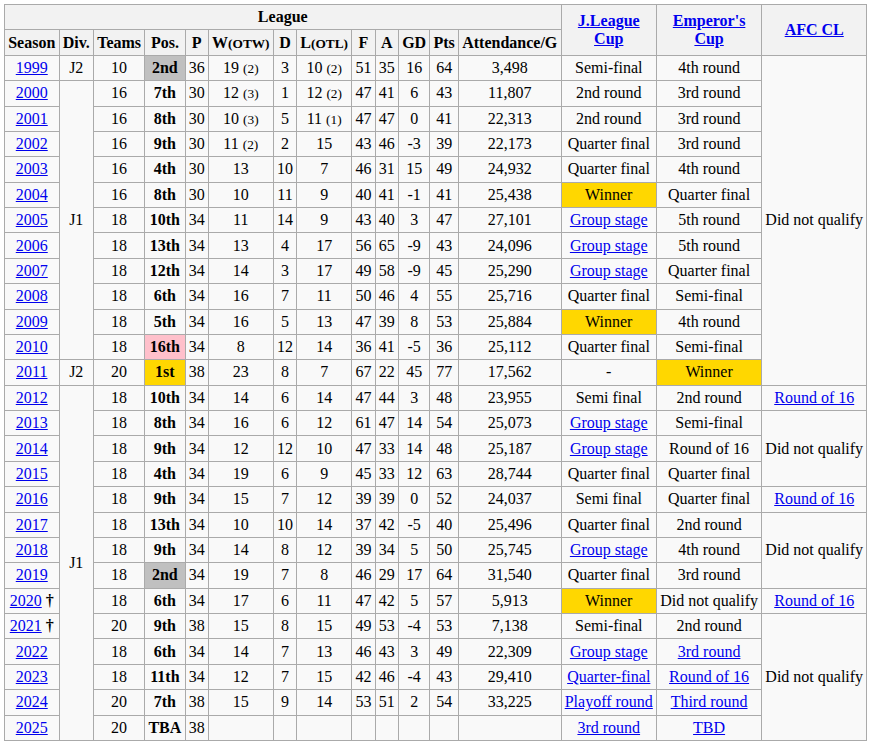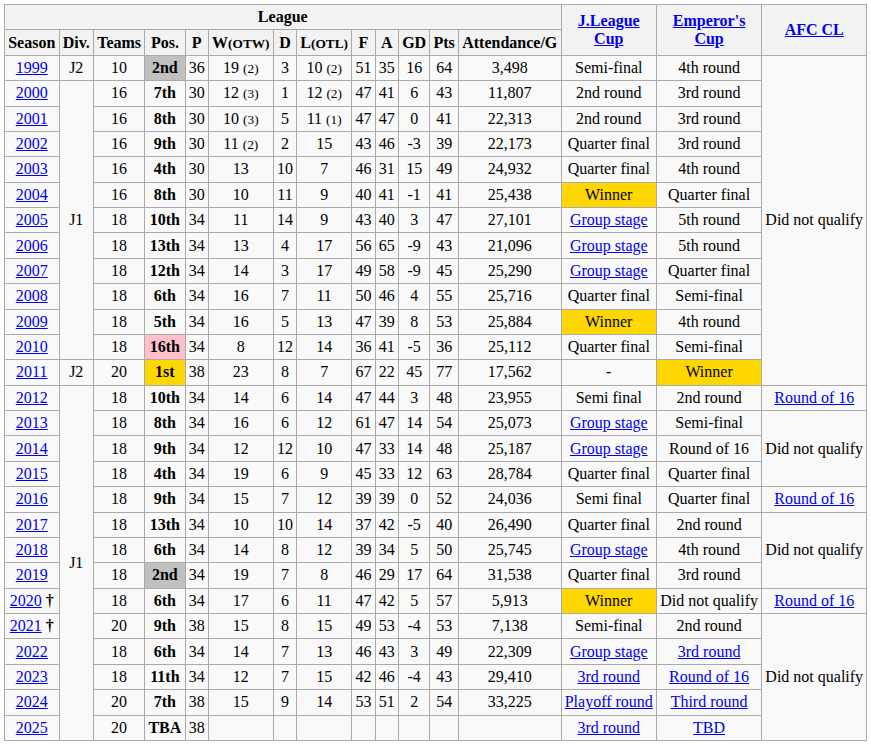2006 | League / Attendance/G: 24,096 -> 21,096
2015 | League / Attendance/G: 28,744 -> 28,784
2016 | League / Attendance/G: 24,037 -> 24,036
2017 | League / Attendance/G: 25,496 -> 26,490
2018 | League / Pos.: 9th -> 6th
2019 | League / Attendance/G: 31,540 -> 31,538
2023 | J.League Cup: Quarter-final -> 3rd round
